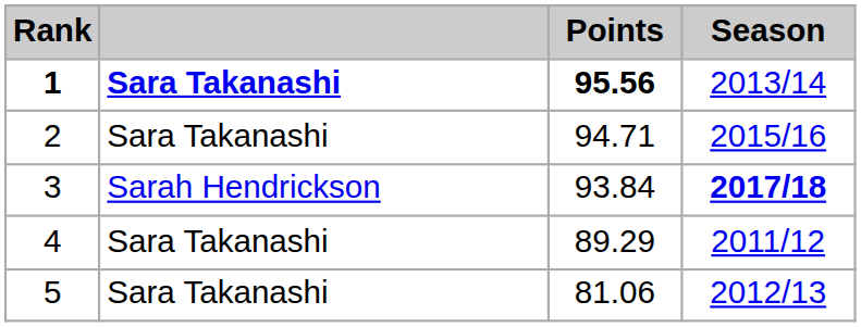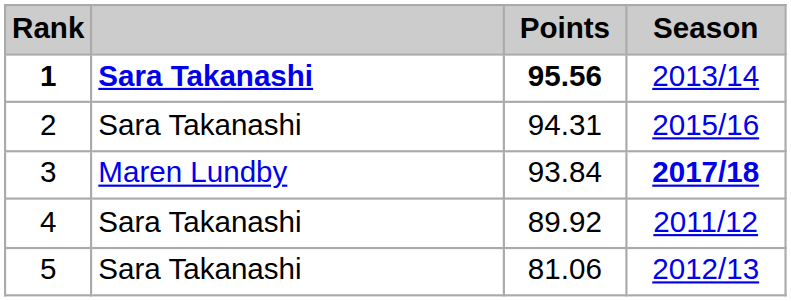2 | Points: 94.71 -> 94.31
3 | column 2: Sarah Hendrickson -> Maren Lundby
4 | Points: 89.29 -> 89.92
